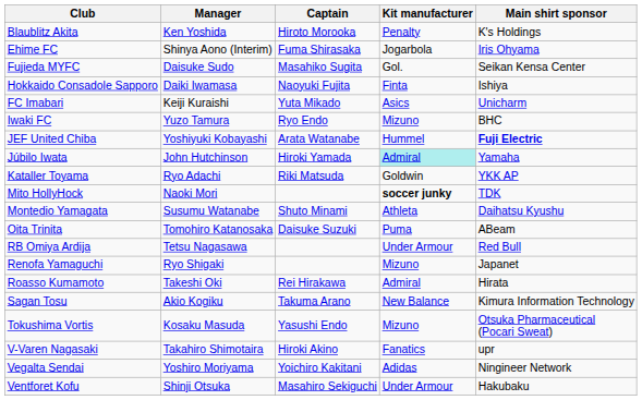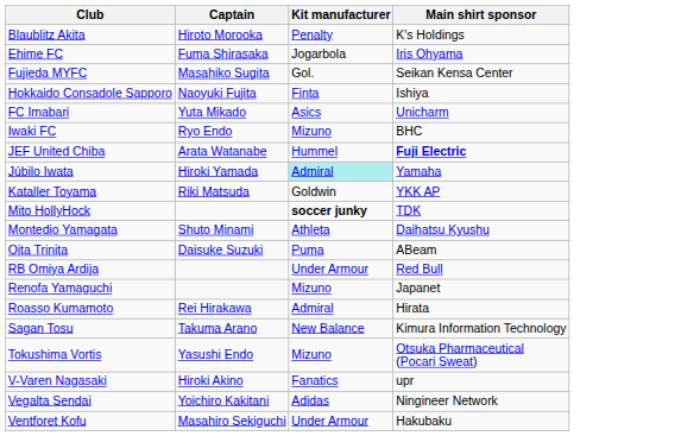- column: Manager | Ken Yoshida | Shinya Aono (Interim) | Daisuke Sudo | Daiki Iwamasa | Keiji Kuraishi | Yuzo Tamura | Yoshiyuki Kobayashi | John Hutchinson | Ryo Adachi | Naoki Mori | Susumu Watanabe | Tomohiro Katanosaka | Tetsu Nagasawa | Ryo Shigaki | Takeshi Oki | Akio Kogiku | Kosaku Masuda | Takahiro Shimotaira | Yoshiro Moriyama | Shinji Otsuka
